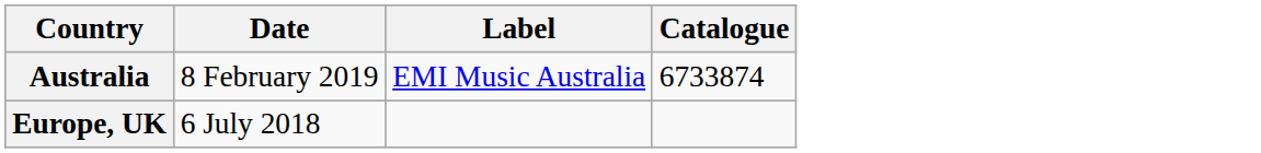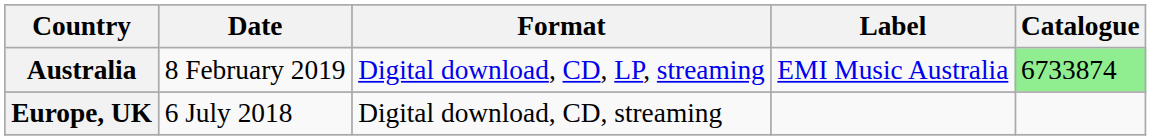+ column: Format | Digital download, CD, LP, streaming | Digital download, CD, streaming
Australia | Catalogue: no background -> lightgreen background
